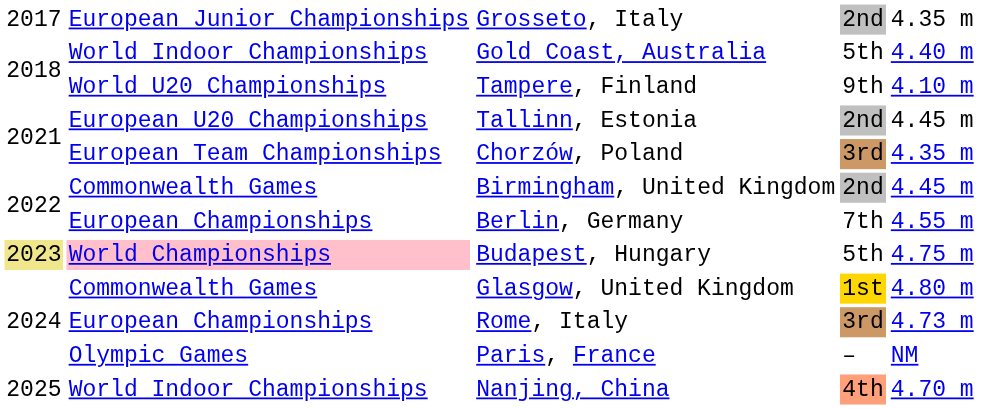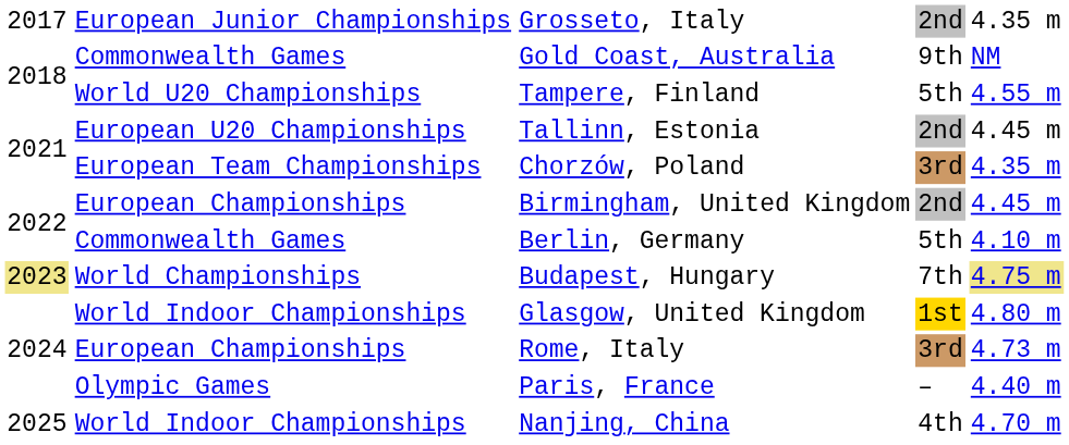Gold Coast, Australia | column 2: World Indoor Championships -> Commonwealth Games
Gold Coast, Australia | column 4: 5th -> 9th
Gold Coast, Australia | column 5: 4.40 m -> NM
Tampere, Finland | column 4: 9th -> 5th
Tampere, Finland | column 5: 4.10 m -> 4.55 m
Birmingham, United Kingdom | column 2: Commonwealth Games -> European Championships
Berlin, Germany | column 2: European Championships -> Commonwealth Games
Berlin, Germany | column 4: 7th -> 5th
Berlin, Germany | column 5: 4.55 m -> 4.10 m
Budapest, Hungary | column 2: pink background -> no background
Budapest, Hungary | column 4: 5th -> 7th
Budapest, Hungary | column 5: no background -> khaki background
Glasgow, United Kingdom | column 2: Commonwealth Games -> World Indoor Championships
Paris, France | column 5: NM -> 4.40 m
Nanjing, China | column 4: lightsalmon background -> no background
